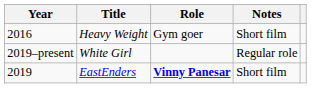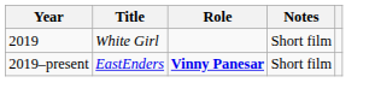- row: 2016 | Heavy Weight | Gym goer | Short film
White Girl | Year: 2019–present -> 2019
White Girl | Notes: Regular role -> Short film
EastEnders | Year: 2019 -> 2019–present
